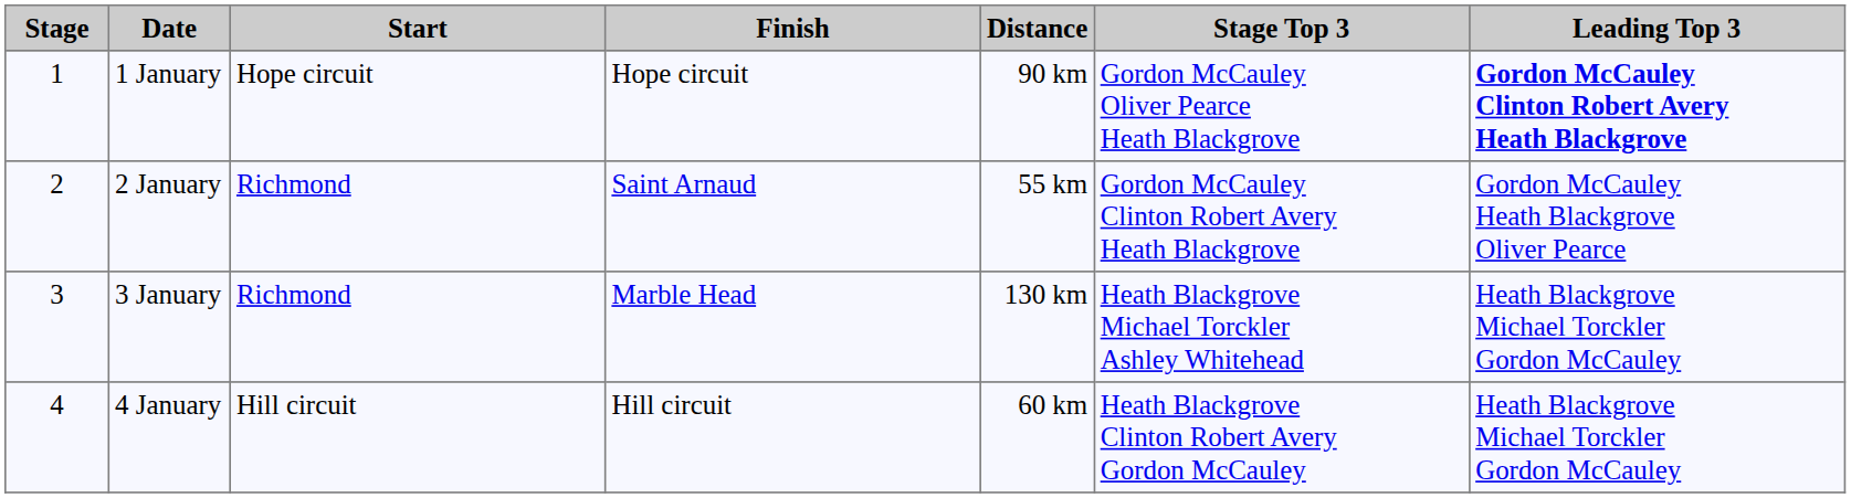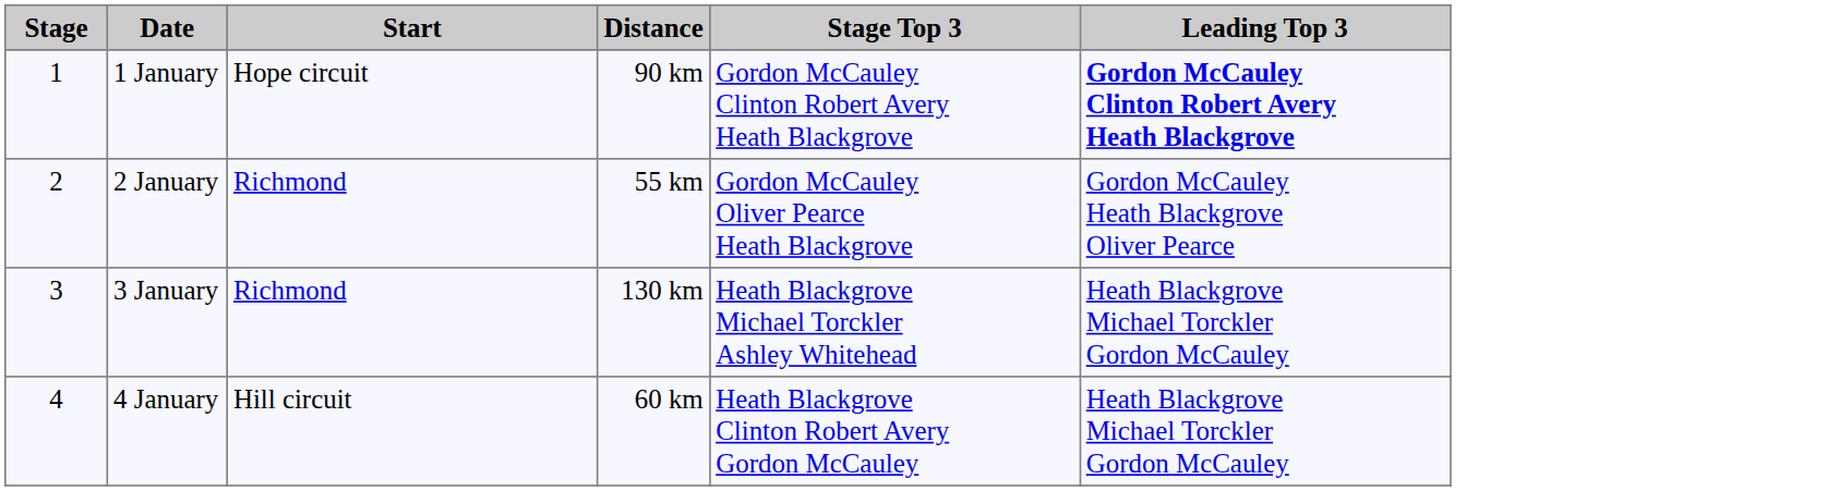- column: Finish | Hope circuit | Saint Arnaud | Marble Head | Hill circuit
1 January | Stage Top 3: Gordon McCauley Oliver Pearce Heath Blackgrove -> Gordon McCauley Clinton Robert Avery Heath Blackgrove
2 January | Stage Top 3: Gordon McCauley Clinton Robert Avery Heath Blackgrove -> Gordon McCauley Oliver Pearce Heath Blackgrove
